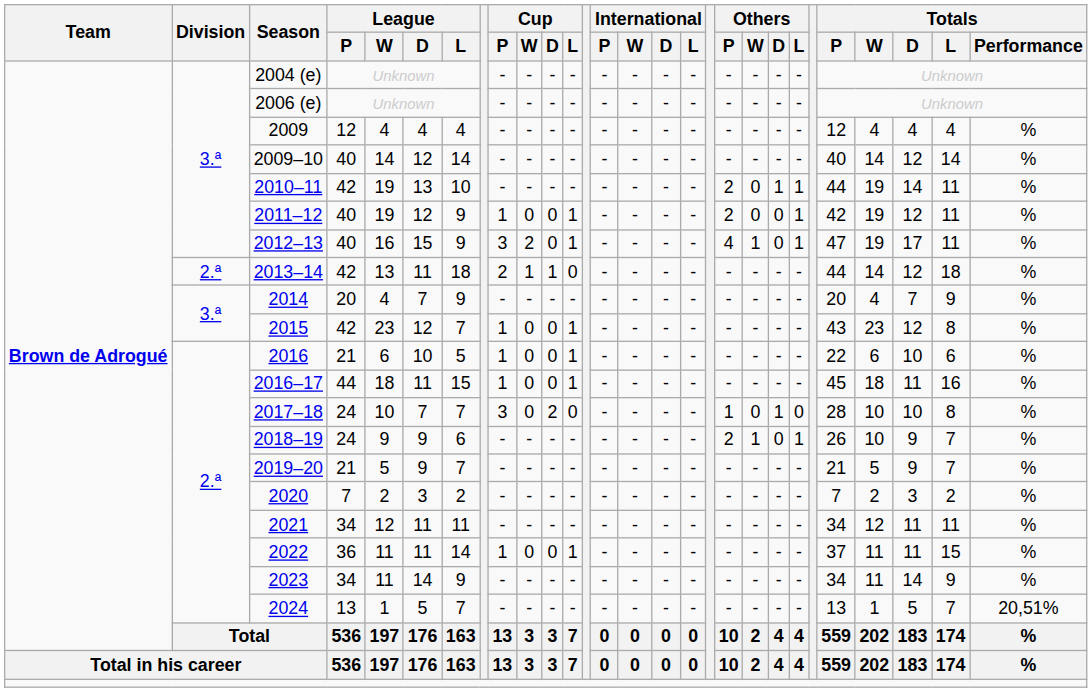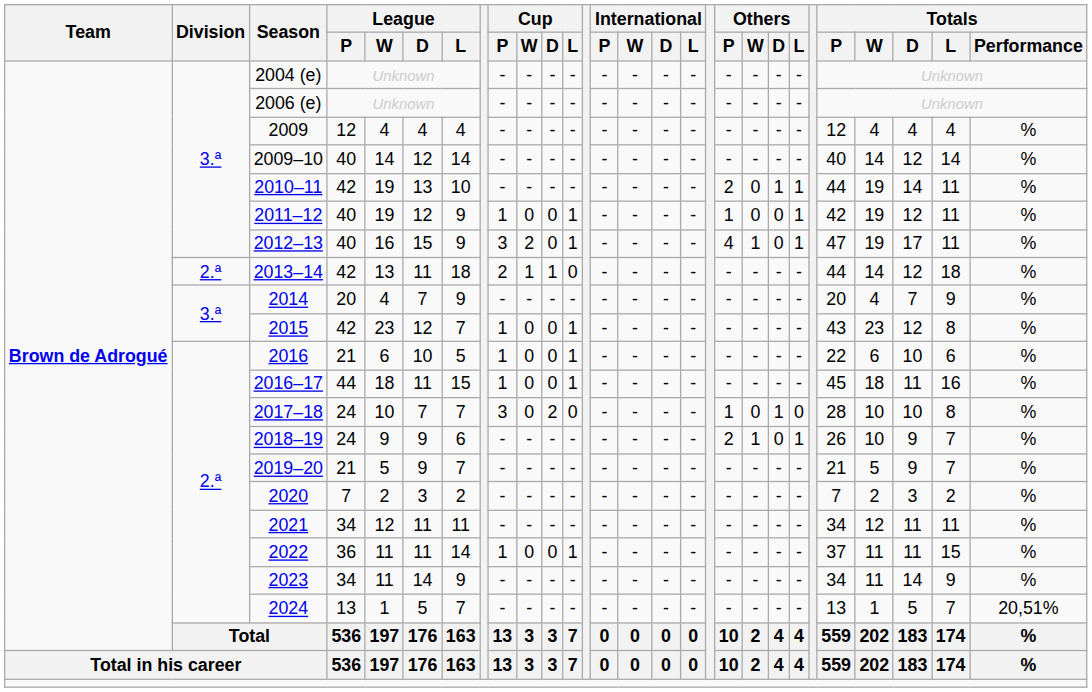2011–12 | Others / P: 2 -> 1
